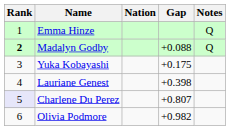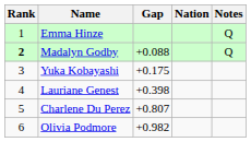columns swapped: Nation <-> Gap
Charlene Du Perez | Rank: lavender background -> no background
